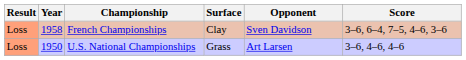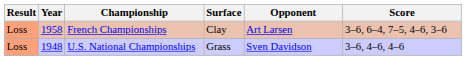French Championships | Opponent: Sven Davidson -> Art Larsen
U.S. National Championships | Year: 1950 -> 1948
U.S. National Championships | Opponent: Art Larsen -> Sven Davidson
